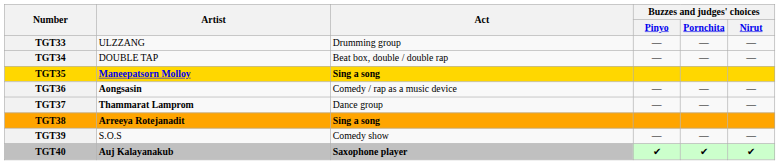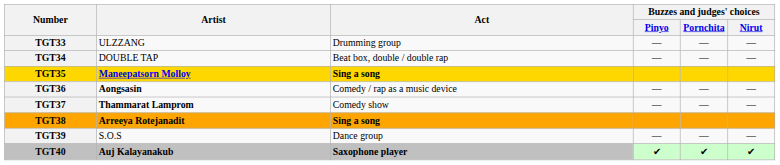TGT37 | Act: Dance group -> Comedy show
TGT39 | Act: Comedy show -> Dance group
